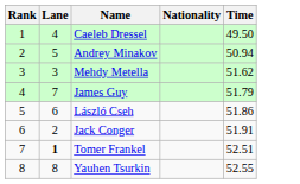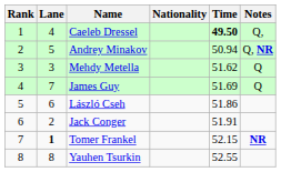+ column: Notes | Q, | Q, NR | Q | Q | NR
Caeleb Dressel | Time: normal -> bold
James Guy | Time: 51.79 -> 51.69
Tomer Frankel | Time: 52.51 -> 52.15
